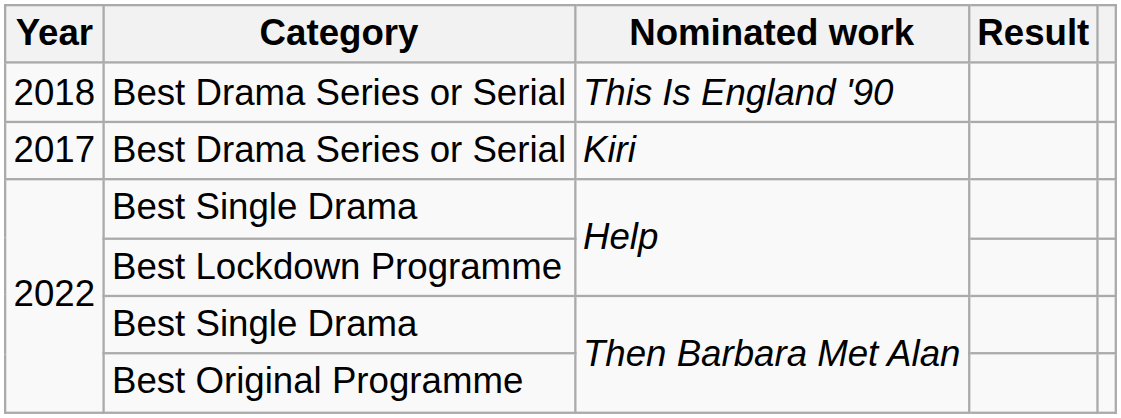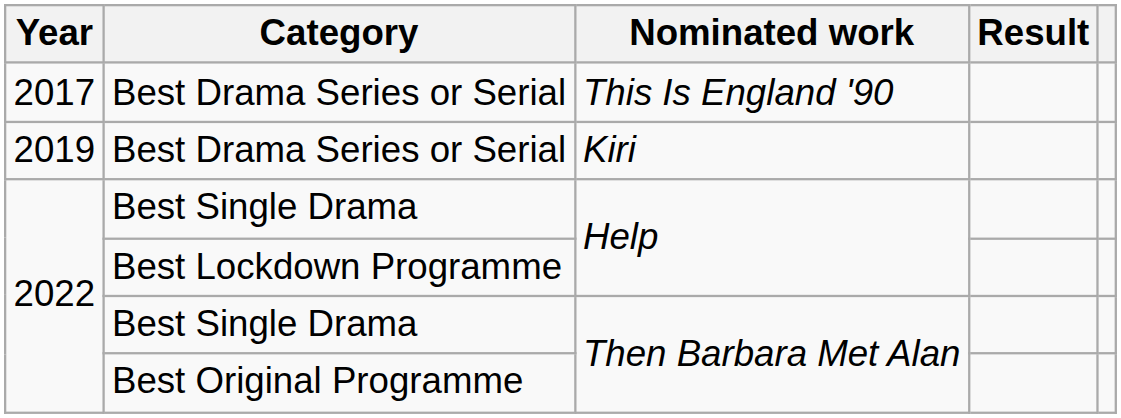Best Drama Series or Serial / This Is England '90 | Year: 2018 -> 2017
Best Drama Series or Serial / Kiri | Year: 2017 -> 2019
